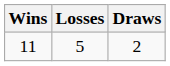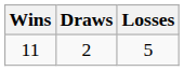columns swapped: Losses <-> Draws
